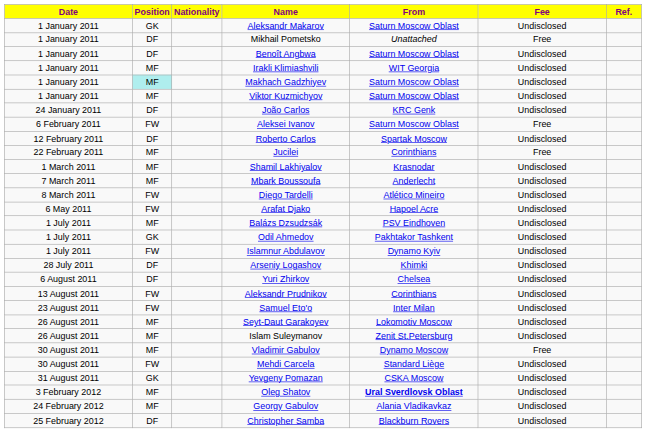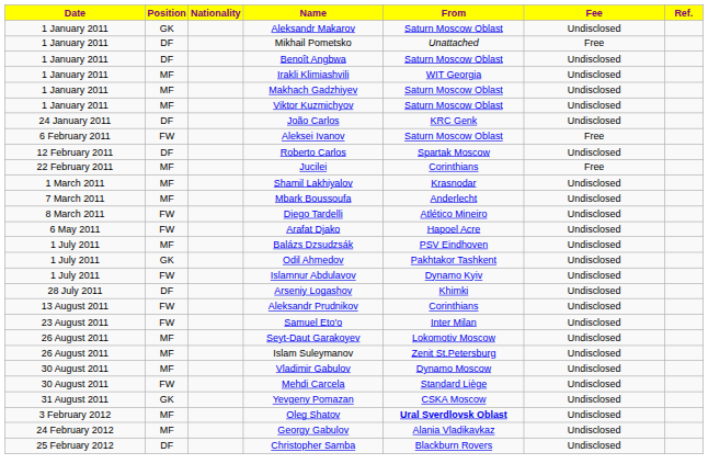Makhach Gadzhiyev | Position: paleturquoise background -> no background
- row: 6 August 2011 | DF | Yuri Zhirkov | Chelsea | Undisclosed
Vladimir Gabulov | Fee: Free -> Undisclosed
